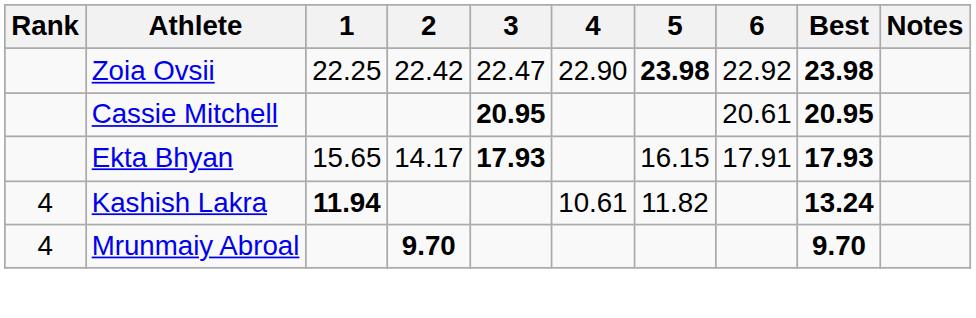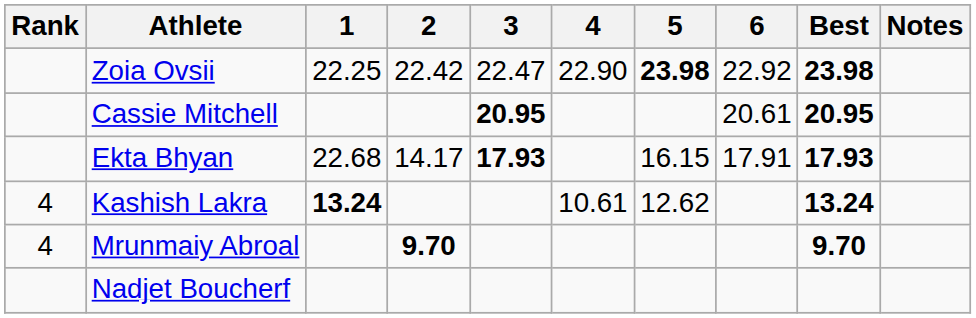Ekta Bhyan | 1: 15.65 -> 22.68
Kashish Lakra | 1: 11.94 -> 13.24
Kashish Lakra | 5: 11.82 -> 12.62
+ row: Nadjet Boucherf
